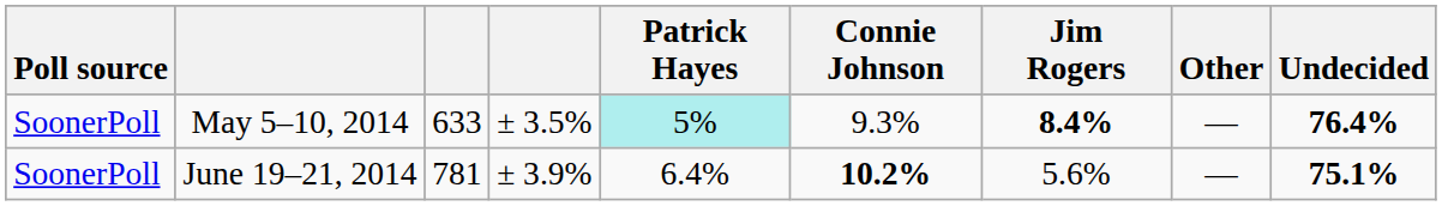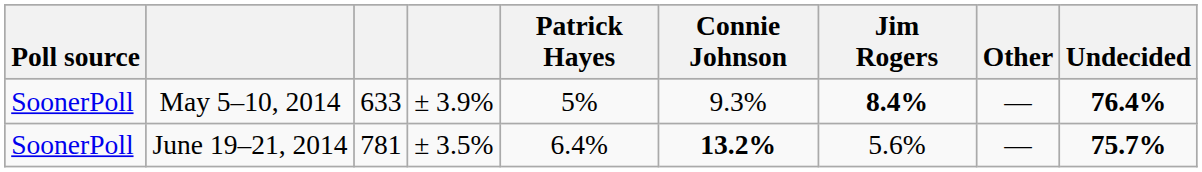May 5–10, 2014 | column 4: ± 3.5% -> ± 3.9%
May 5–10, 2014 | Patrick Hayes: paleturquoise background -> no background
June 19–21, 2014 | column 4: ± 3.9% -> ± 3.5%
June 19–21, 2014 | Connie Johnson: 10.2% -> 13.2%
June 19–21, 2014 | Undecided: 75.1% -> 75.7%
